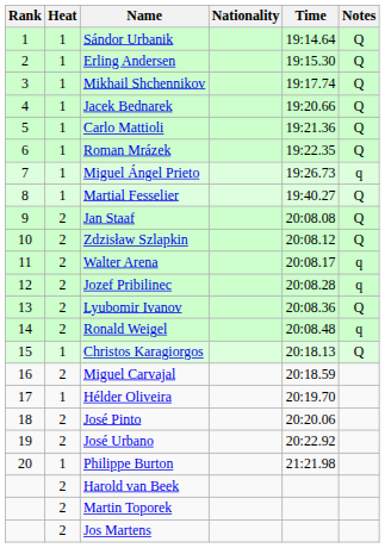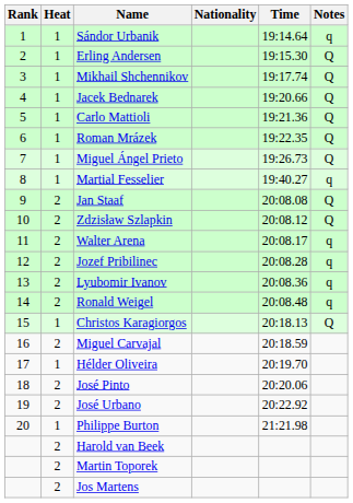Sándor Urbanik | Notes: Q -> q
Miguel Ángel Prieto | Notes: q -> Q
Martial Fesselier | Notes: Q -> q
Lyubomir Ivanov | Notes: Q -> q
